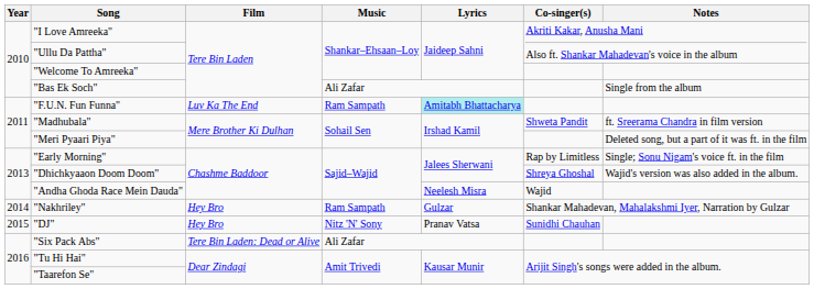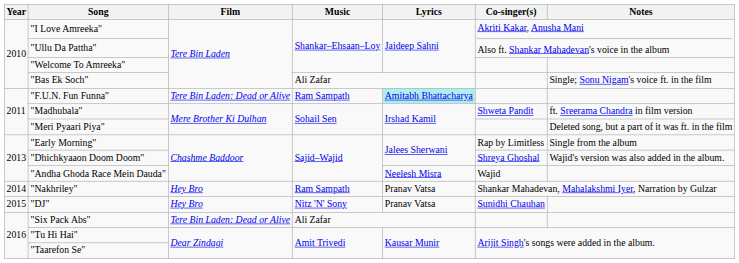"Bas Ek Soch" | Notes: Single from the album -> Single; Sonu Nigam's voice ft. in the film
"F.U.N. Fun Funna" | Film: Luv Ka The End -> Tere Bin Laden: Dead or Alive
"Early Morning" | Notes: Single; Sonu Nigam's voice ft. in the film -> Single from the album
"Nakhriley" | Lyrics: Gulzar -> Pranav Vatsa
